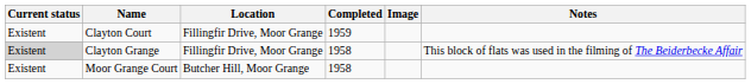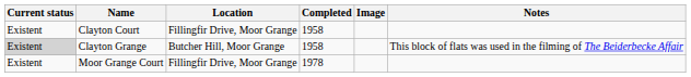Clayton Court | Completed: 1959 -> 1958
Clayton Grange | Location: Fillingfir Drive, Moor Grange -> Butcher Hill, Moor Grange
Moor Grange Court | Location: Butcher Hill, Moor Grange -> Fillingfir Drive, Moor Grange
Moor Grange Court | Completed: 1958 -> 1978
